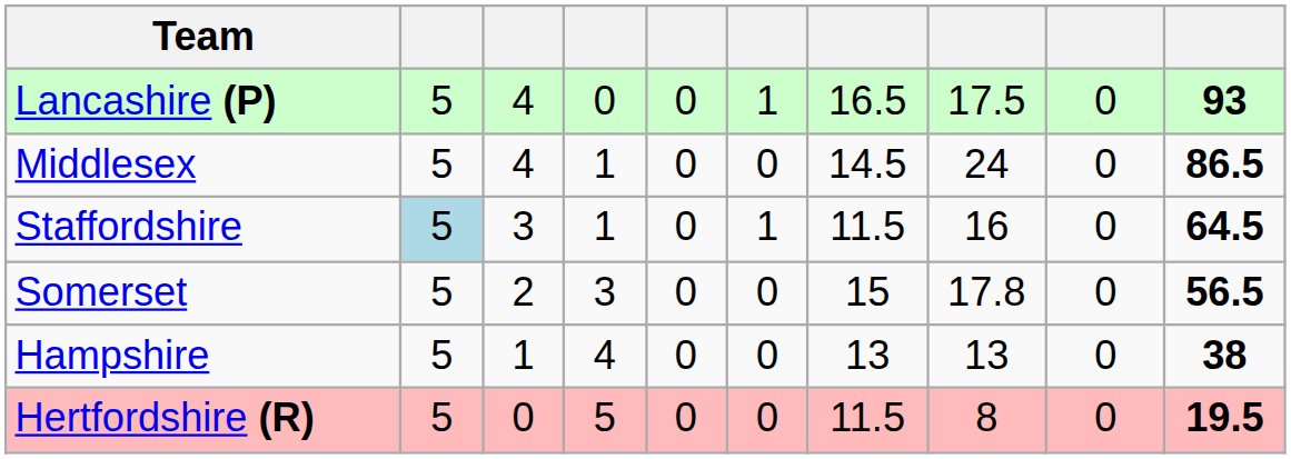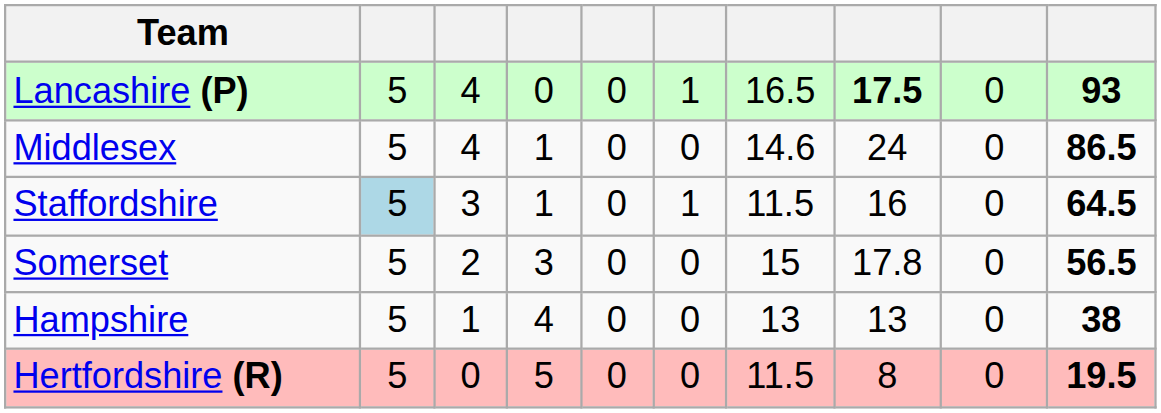Lancashire (P) | column 8: normal -> bold
Middlesex | column 7: 14.5 -> 14.6
